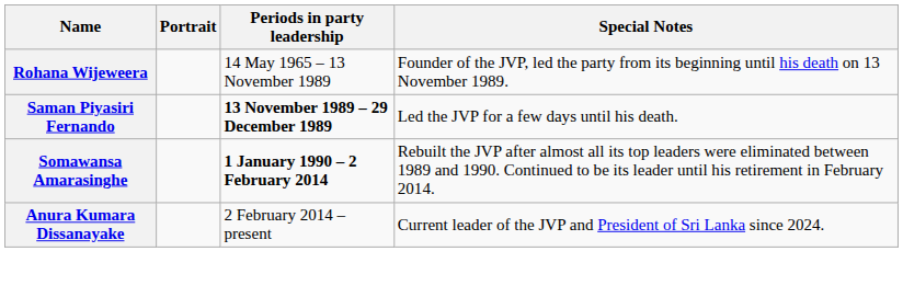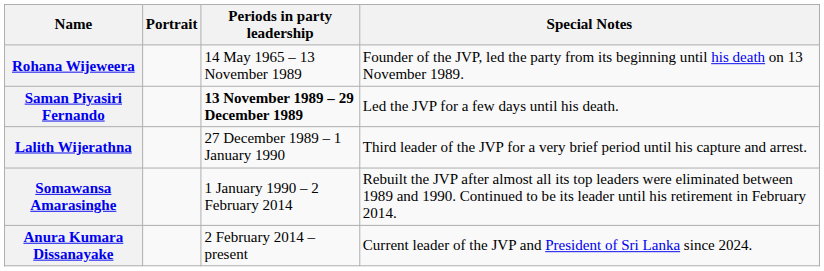+ row: Lalith Wijerathna | 27 December 1989 – 1 January 1990 | Third leader of the JVP for a very brief period until his capture and arrest.
Somawansa Amarasinghe | Periods in party leadership: bold -> normal
